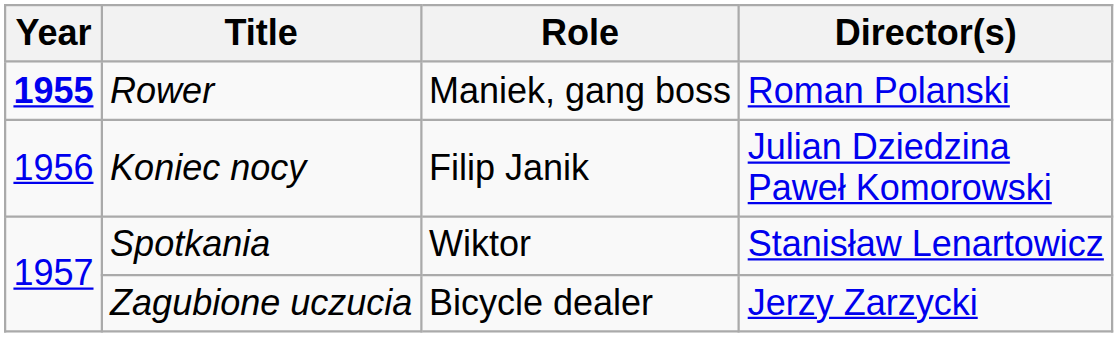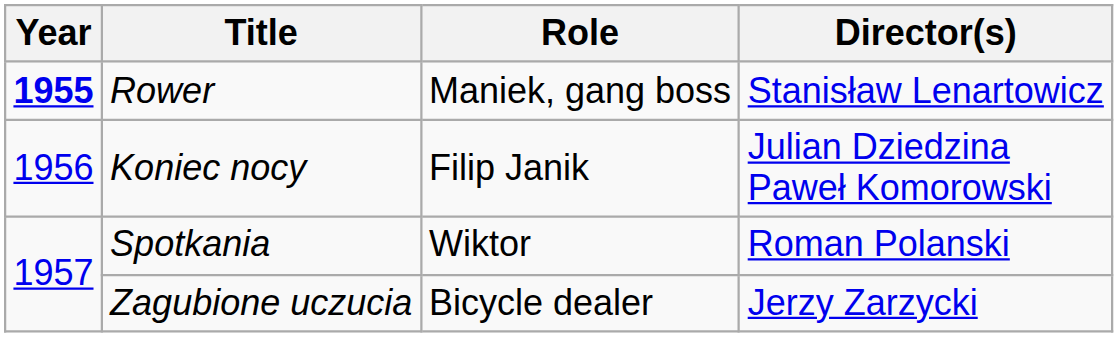Rower | Director(s): Roman Polanski -> Stanisław Lenartowicz
Spotkania | Director(s): Stanisław Lenartowicz -> Roman Polanski
